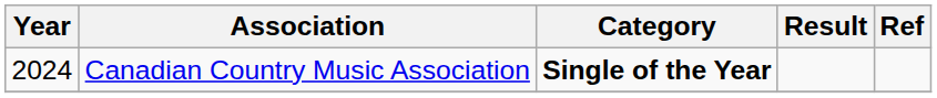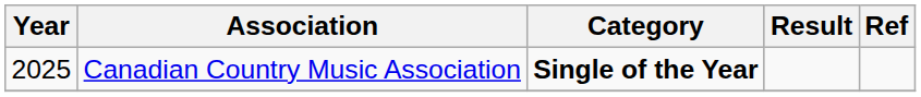Canadian Country Music Association | Year: 2024 -> 2025
